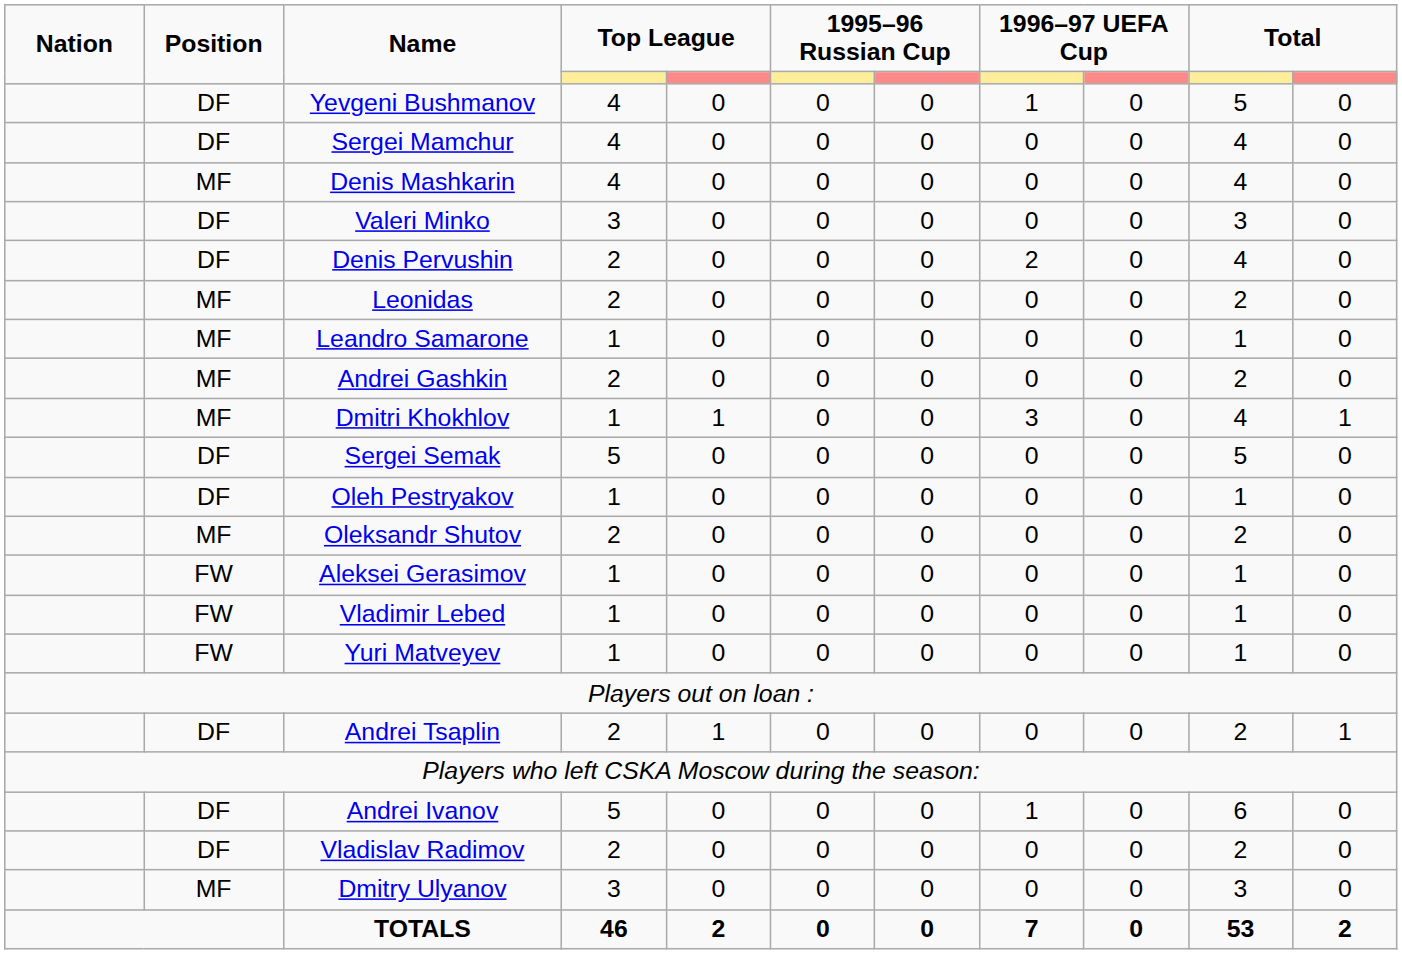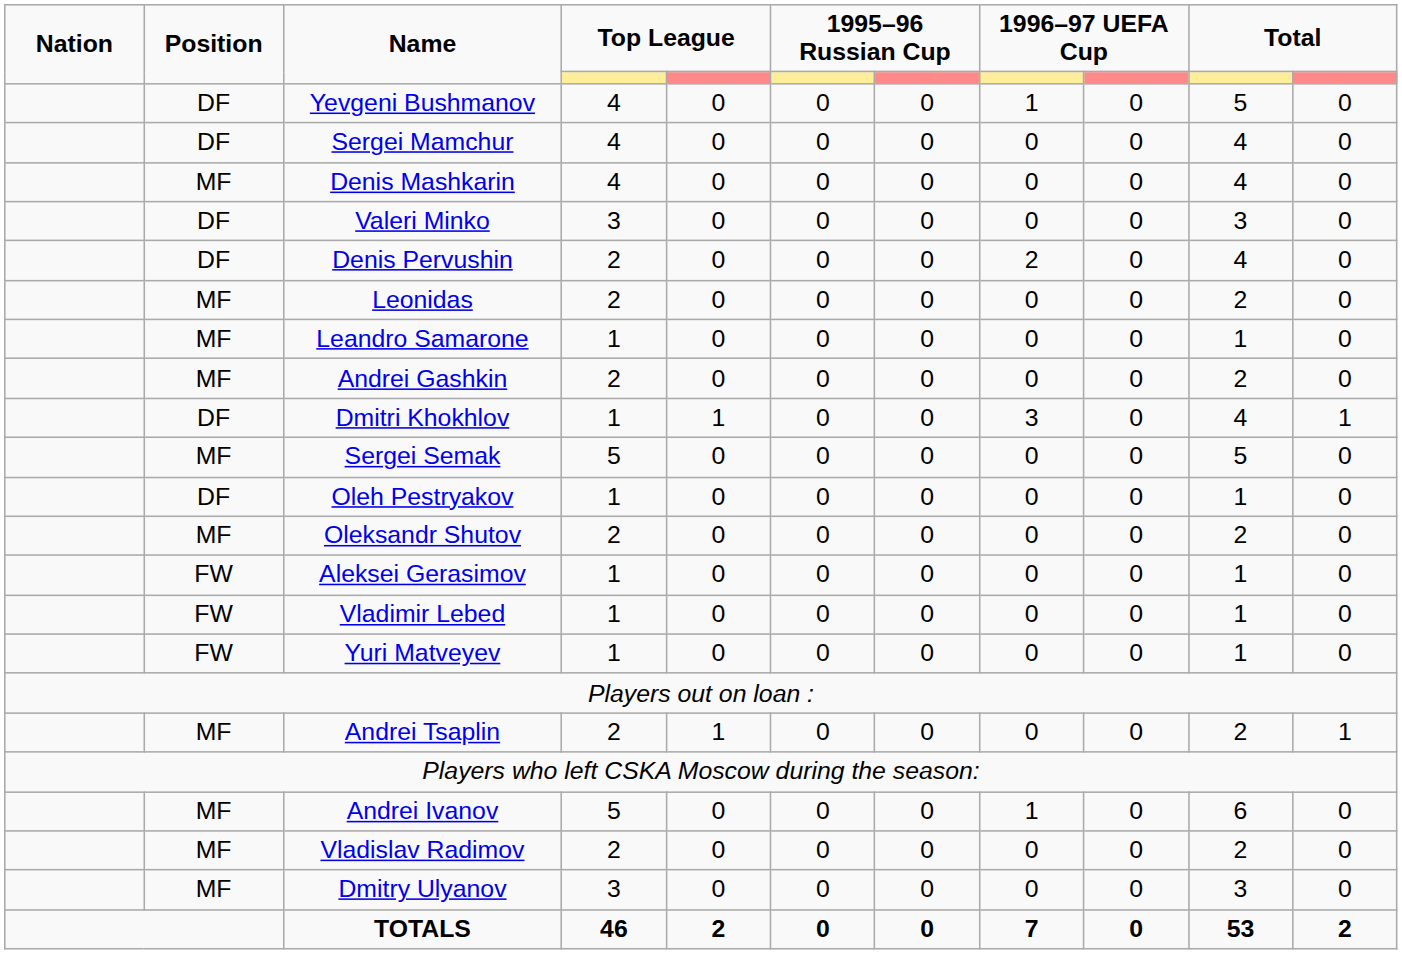Dmitri Khokhlov | Position: MF -> DF
Sergei Semak | Position: DF -> MF
Andrei Tsaplin | Position: DF -> MF
Andrei Ivanov | Position: DF -> MF
Vladislav Radimov | Position: DF -> MF
